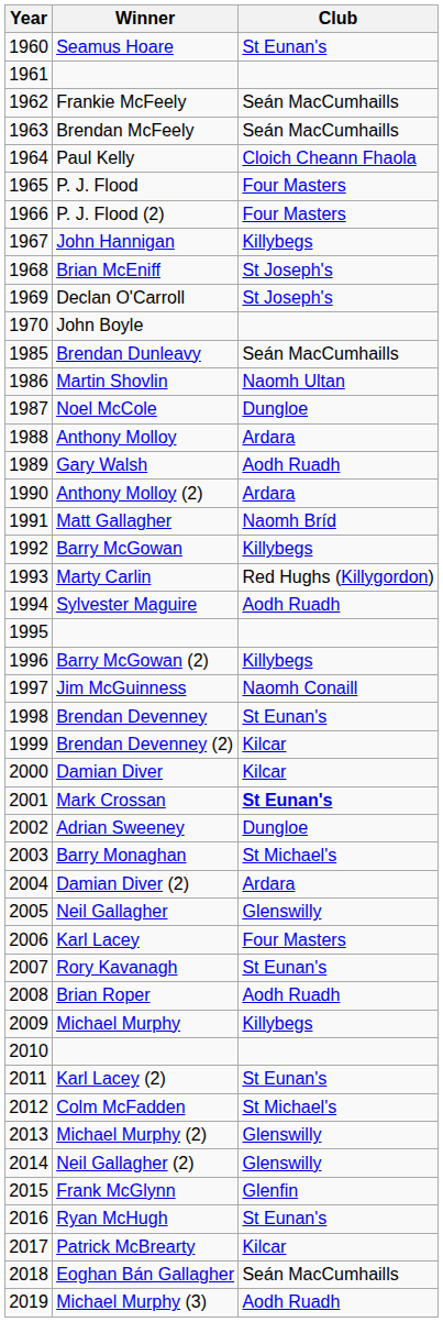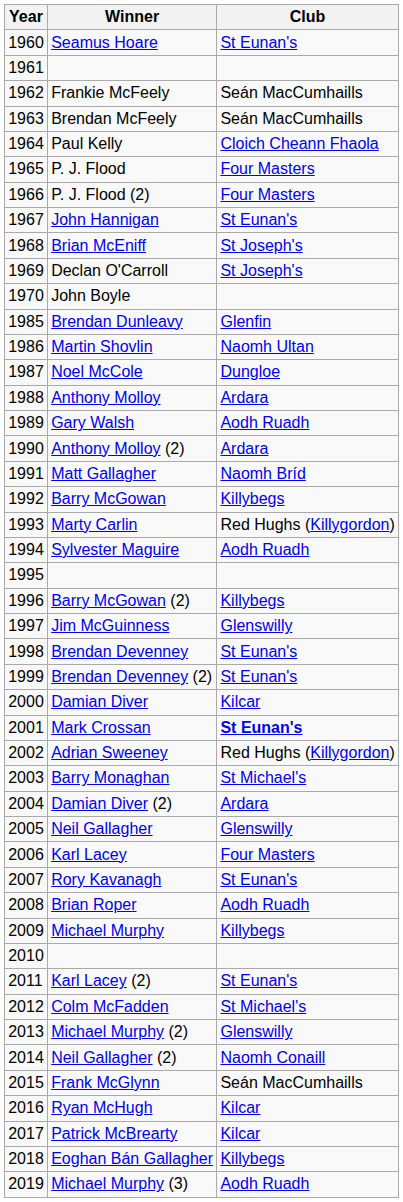John Hannigan | Club: Killybegs -> St Eunan's
Brendan Dunleavy | Club: Seán MacCumhaills -> Glenfin
Jim McGuinness | Club: Naomh Conaill -> Glenswilly
Brendan Devenney (2) | Club: Kilcar -> St Eunan's
Adrian Sweeney | Club: Dungloe -> Red Hughs (Killygordon)
Neil Gallagher (2) | Club: Glenswilly -> Naomh Conaill
Frank McGlynn | Club: Glenfin -> Seán MacCumhaills
Ryan McHugh | Club: St Eunan's -> Kilcar
Eoghan Bán Gallagher | Club: Seán MacCumhaills -> Killybegs
